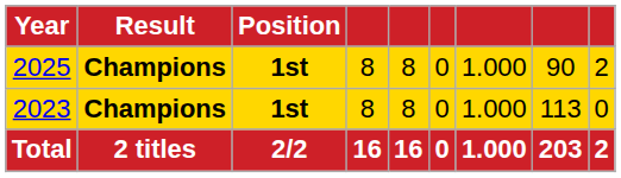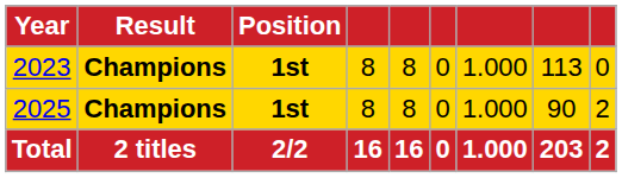rows swapped: 2023 <-> 2025
